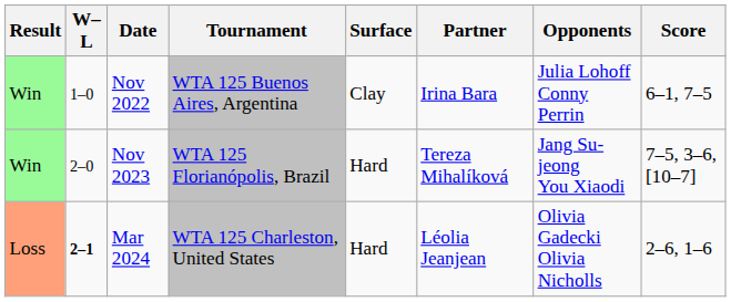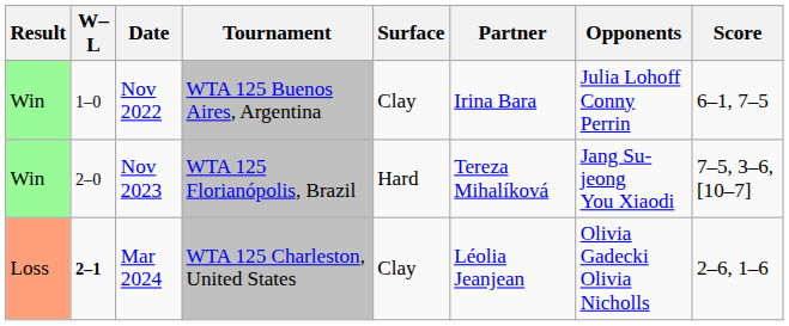Mar 2024 | Surface: Hard -> Clay
